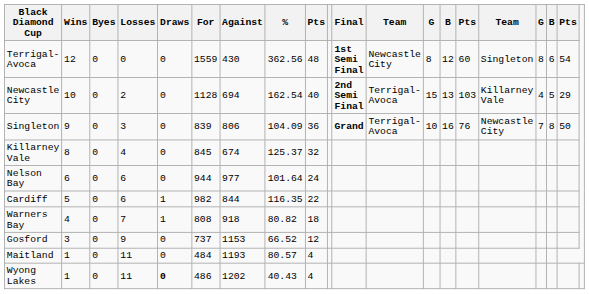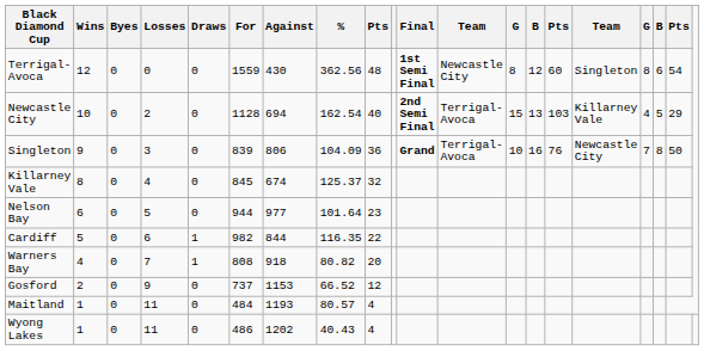Nelson Bay | Losses: 6 -> 5
Nelson Bay | column 9: 24 -> 23
Warners Bay | column 9: 18 -> 20
Gosford | Wins: 3 -> 2
Wyong Lakes | Draws: bold -> normal
